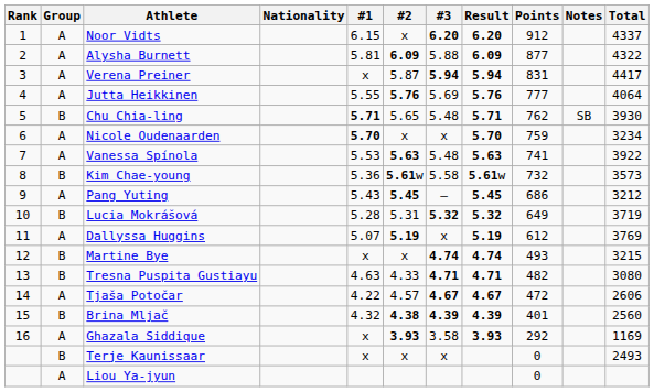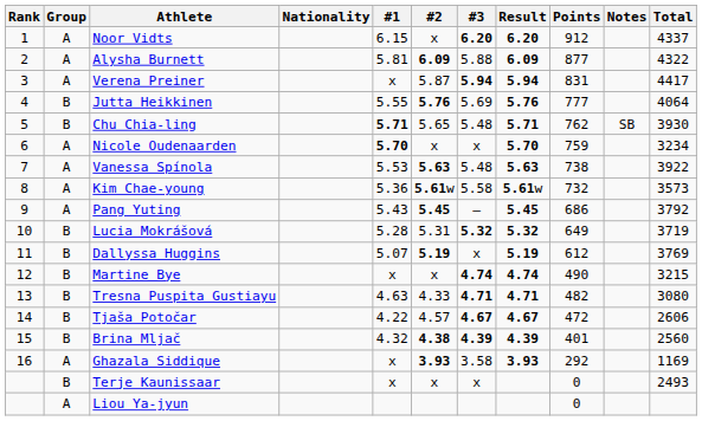Jutta Heikkinen | Group: A -> B
Vanessa Spínola | Points: 741 -> 738
Kim Chae-young | Group: B -> A
Pang Yuting | Total: 3212 -> 3792
Dallyssa Huggins | Group: A -> B
Martine Bye | Points: 493 -> 490
Tjaša Potočar | Group: A -> B
